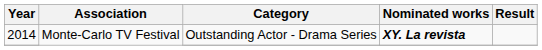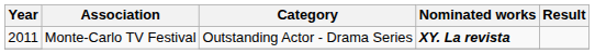Monte-Carlo TV Festival / Outstanding Actor - Drama Series | Year: 2014 -> 2011
